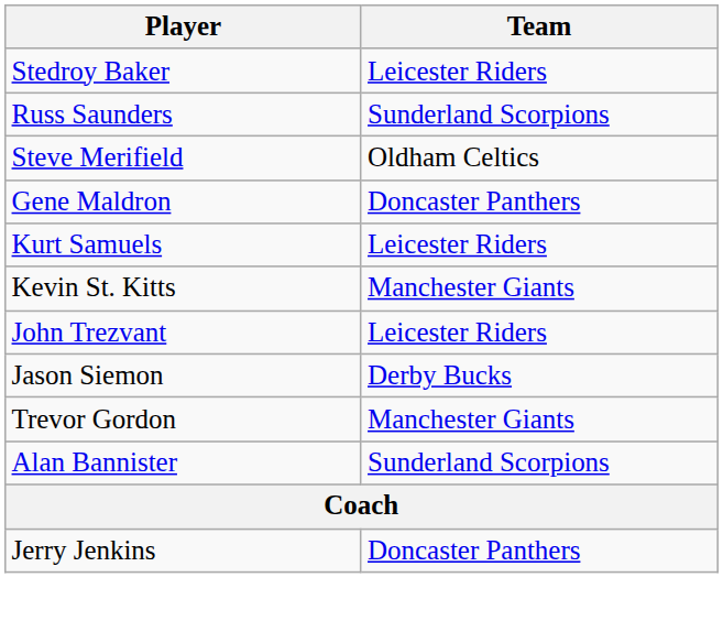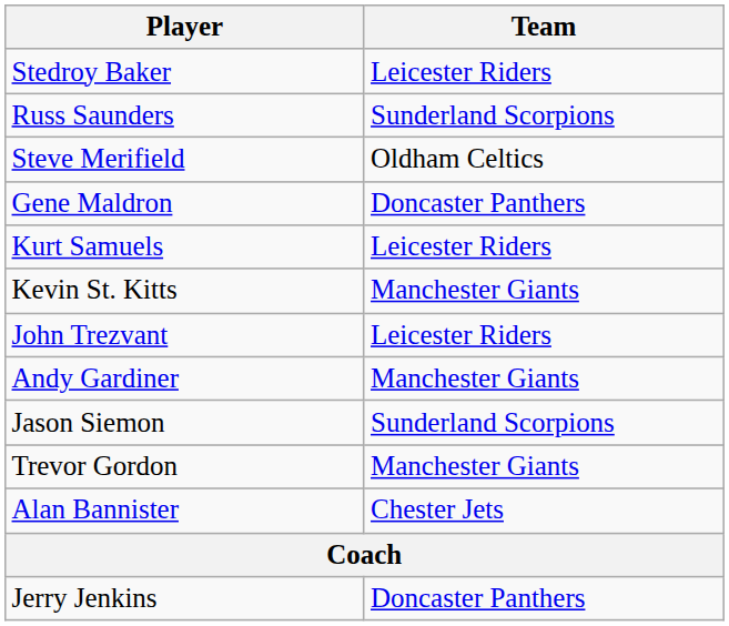+ row: Andy Gardiner | Manchester Giants
Jason Siemon | Team: Derby Bucks -> Sunderland Scorpions
Alan Bannister | Team: Sunderland Scorpions -> Chester Jets
